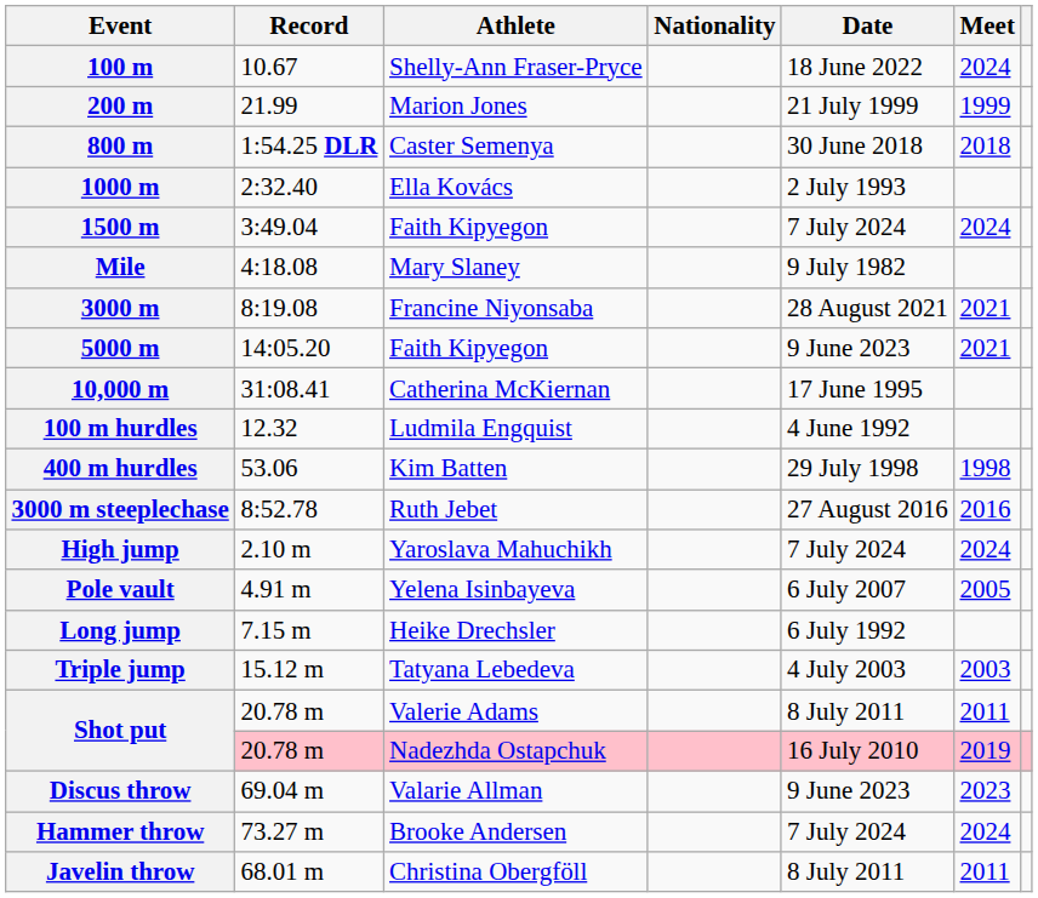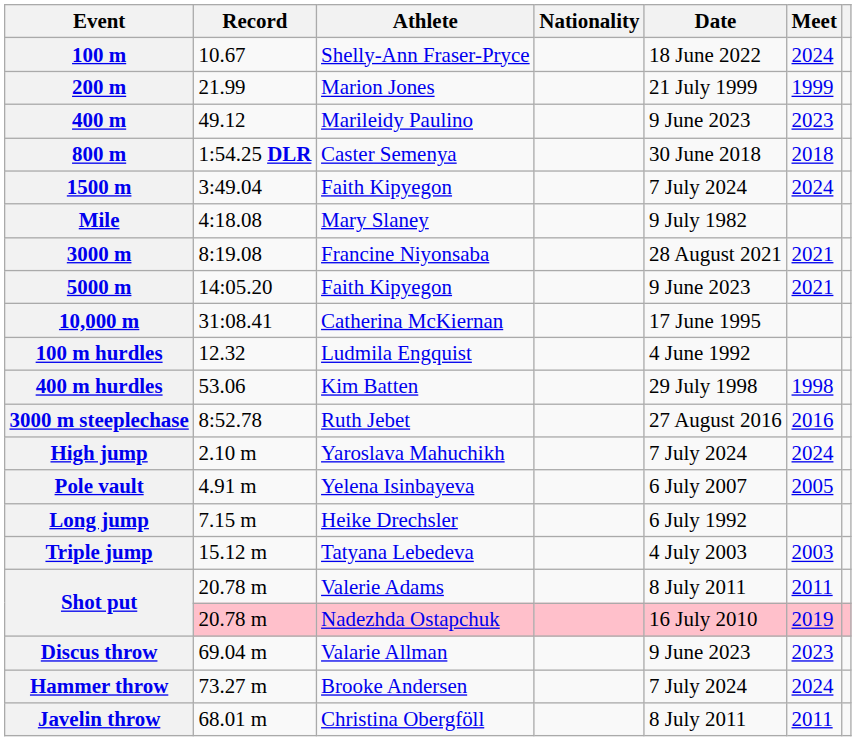+ row: 400 m | 49.12 | Marileidy Paulino | 9 June 2023 | 2023
- row: 1000 m | 2:32.40 | Ella Kovács | 2 July 1993
